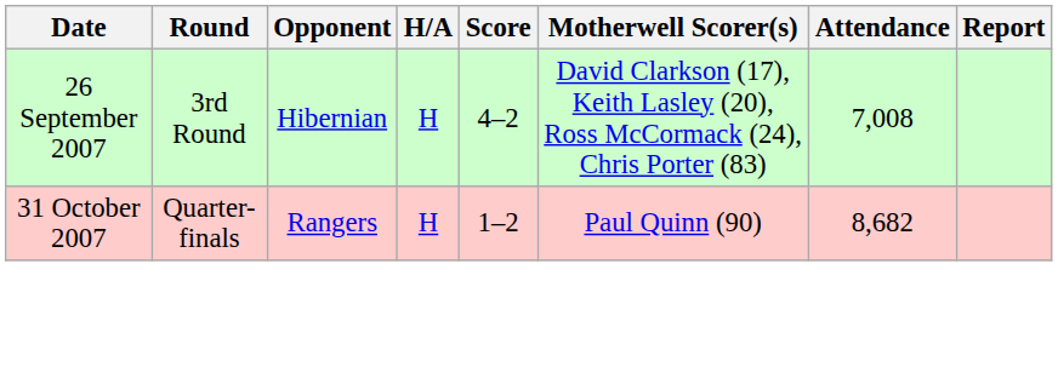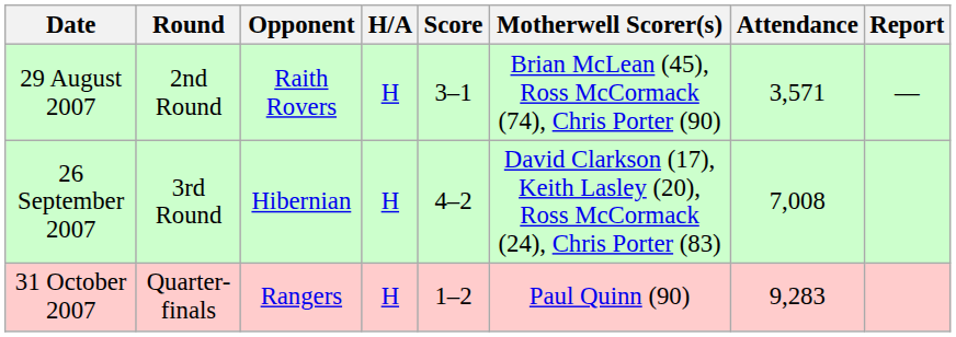+ row: 29 August 2007 | 2nd Round | Raith Rovers | H | 3–1 | Brian McLean (45), Ross McCormack (74), Chris Porter (90) | 3,571 | —
31 October 2007 | Attendance: 8,682 -> 9,283
